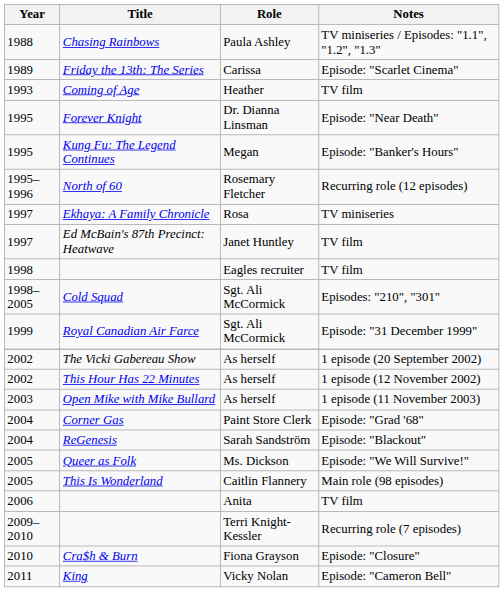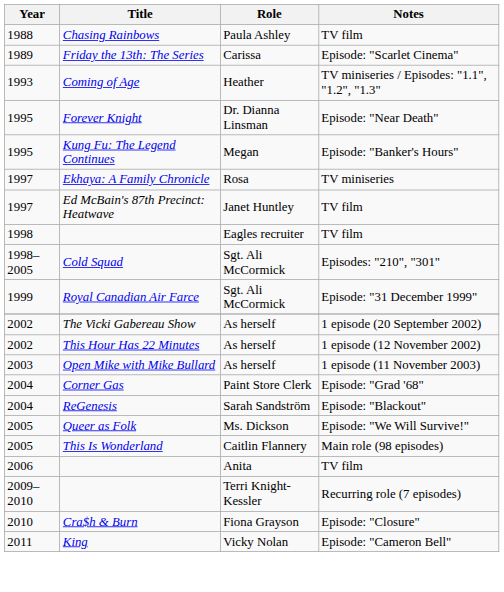Chasing Rainbows | Notes: TV miniseries / Episodes: "1.1", "1.2", "1.3" -> TV film
Coming of Age | Notes: TV film -> TV miniseries / Episodes: "1.1", "1.2", "1.3"
- row: 1995–1996 | North of 60 | Rosemary Fletcher | Recurring role (12 episodes)
